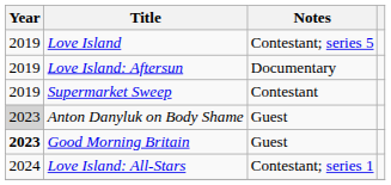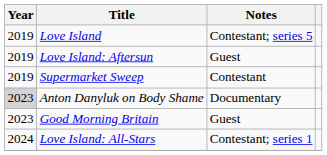Love Island: Aftersun | Notes: Documentary -> Guest
Anton Danyluk on Body Shame | Notes: Guest -> Documentary
Good Morning Britain | Year: bold -> normal
